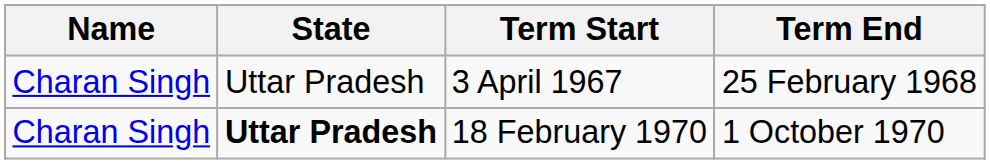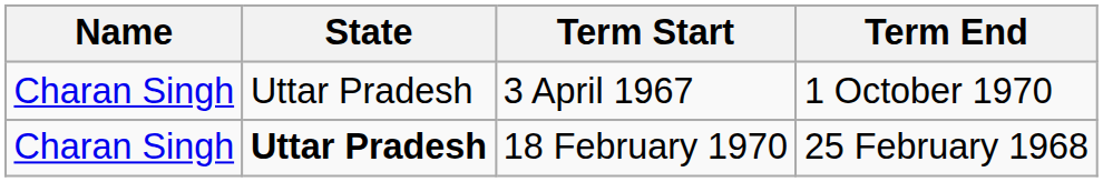3 April 1967 | Term End: 25 February 1968 -> 1 October 1970
18 February 1970 | Term End: 1 October 1970 -> 25 February 1968
